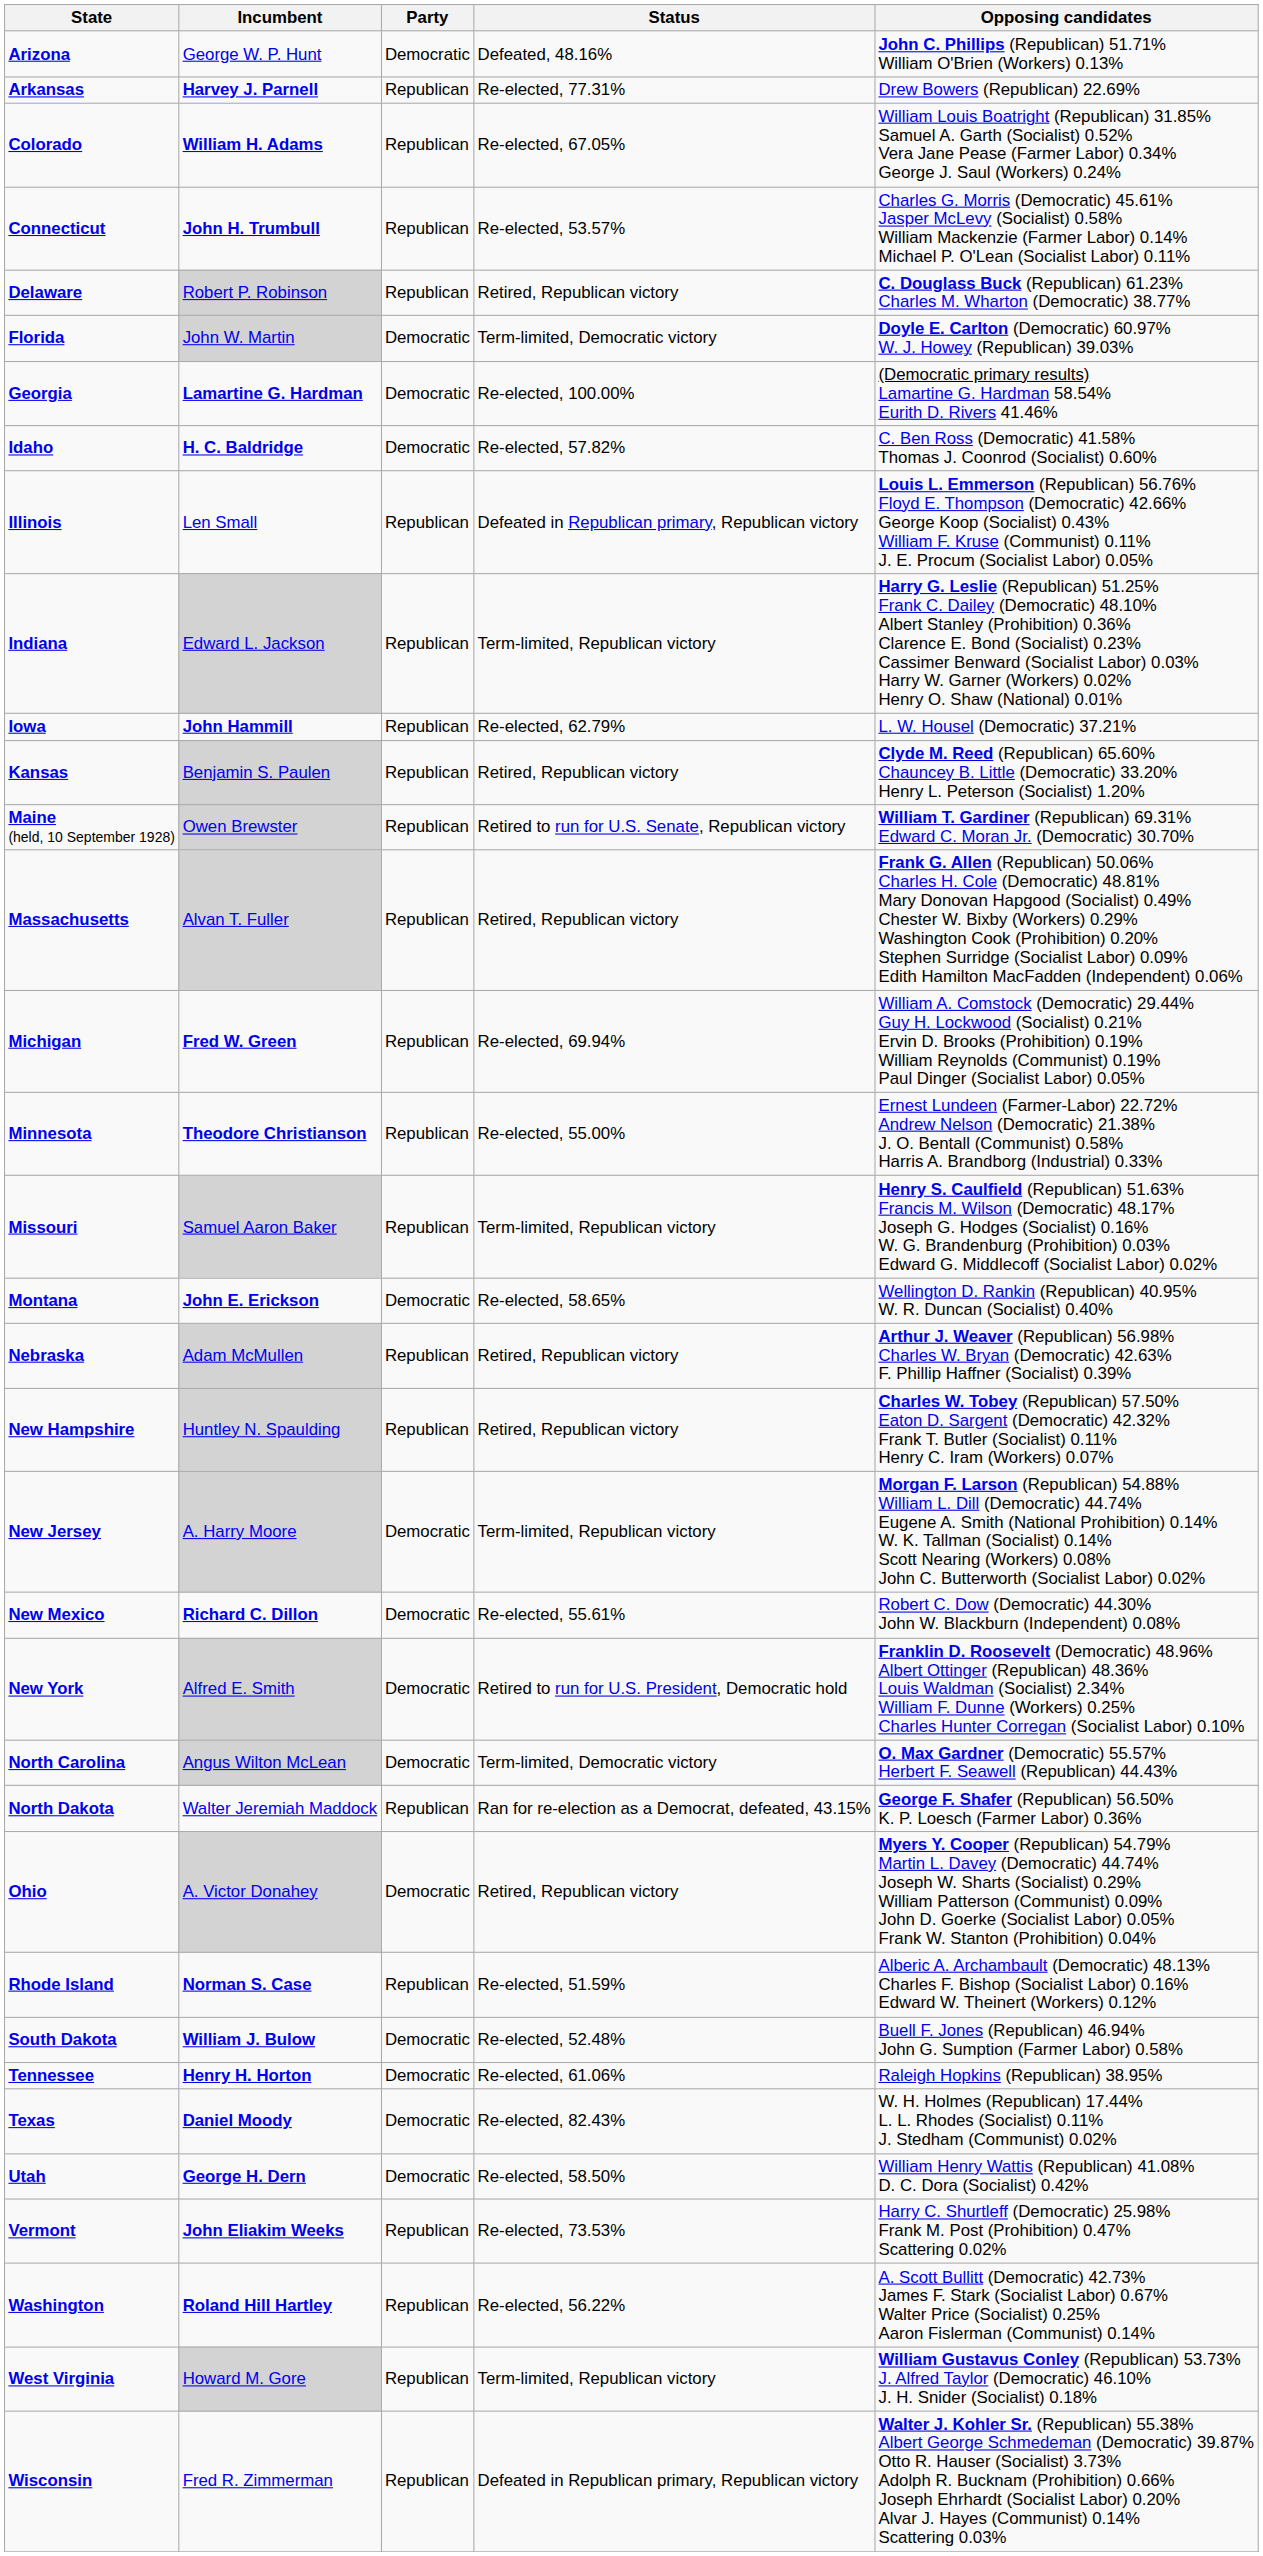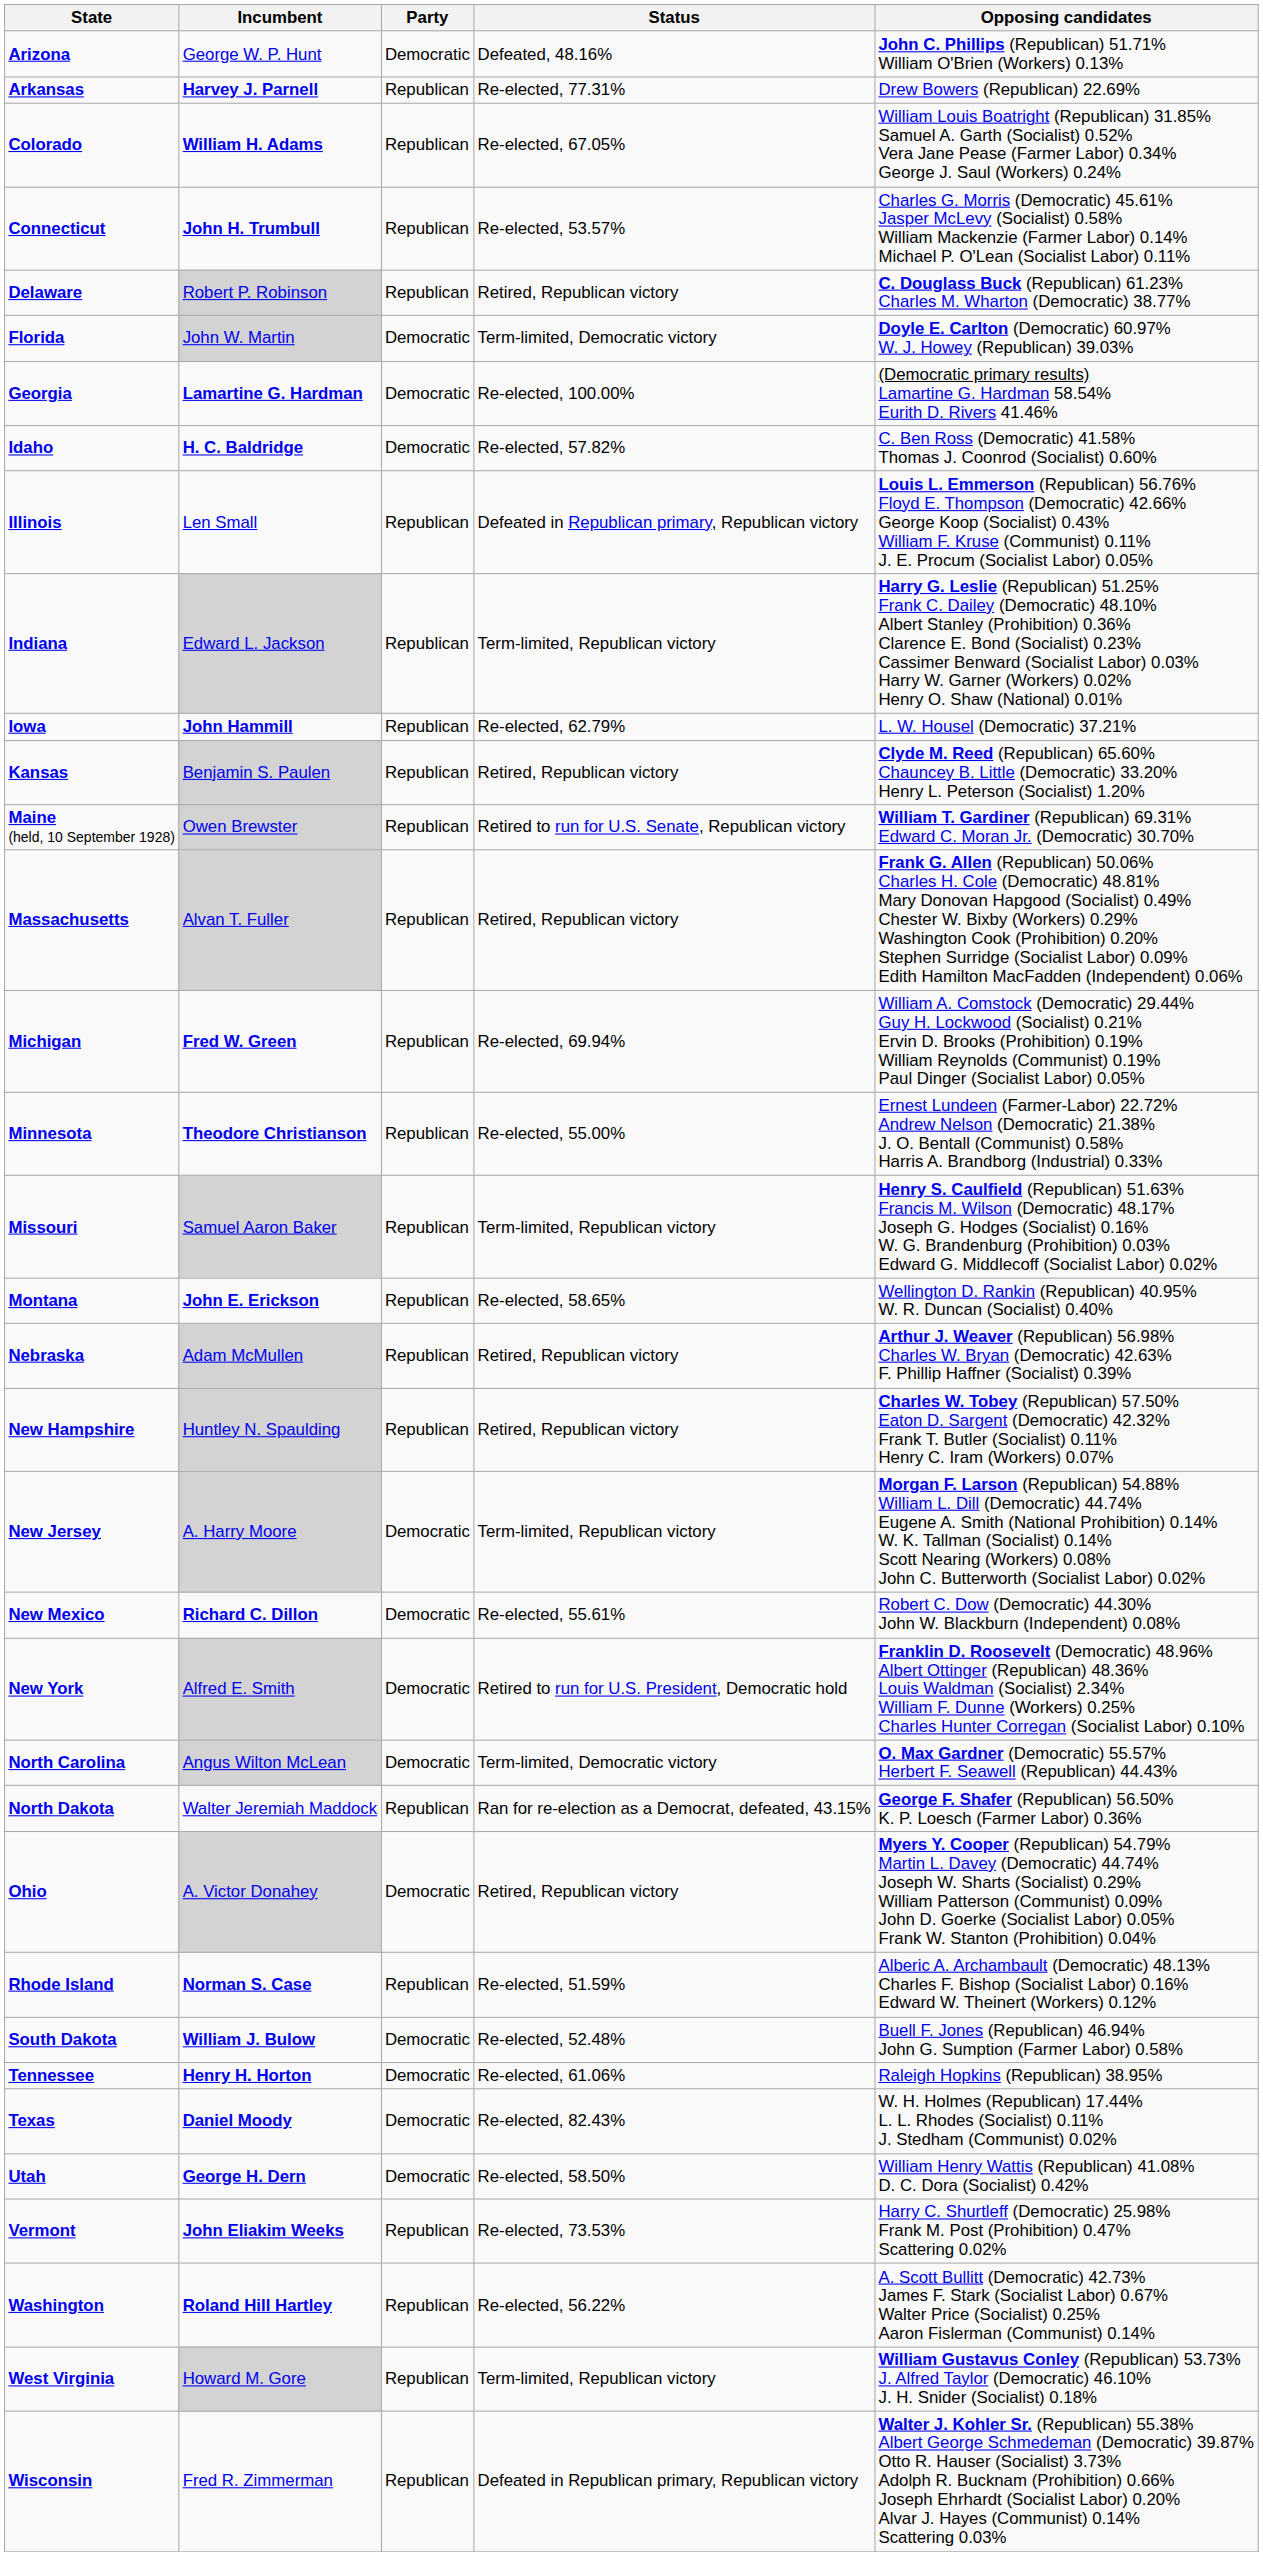Montana | Party: Democratic -> Republican
